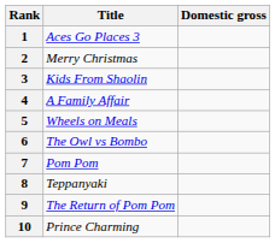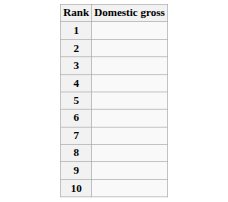- column: Title | Aces Go Places 3 | Merry Christmas | Kids From Shaolin | A Family Affair | Wheels on Meals | The Owl vs Bombo | Pom Pom | Teppanyaki | The Return of Pom Pom | Prince Charming
